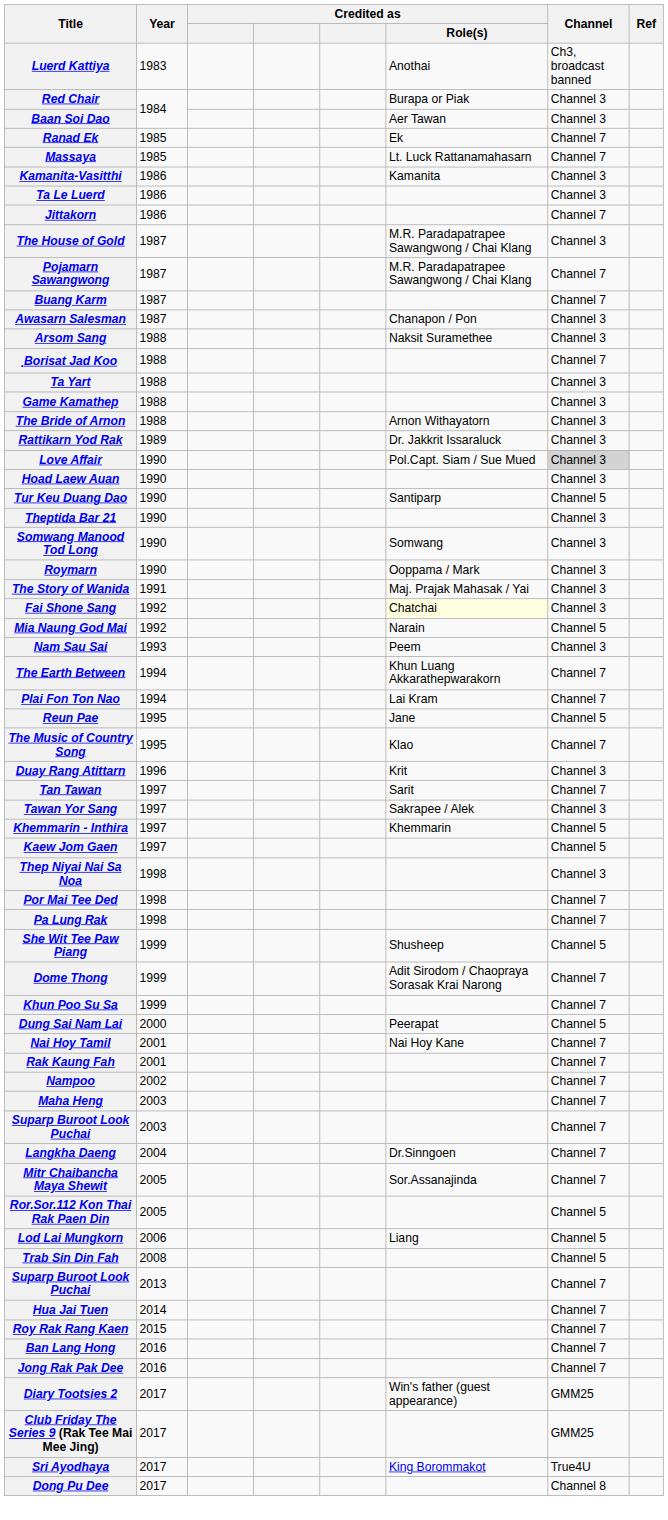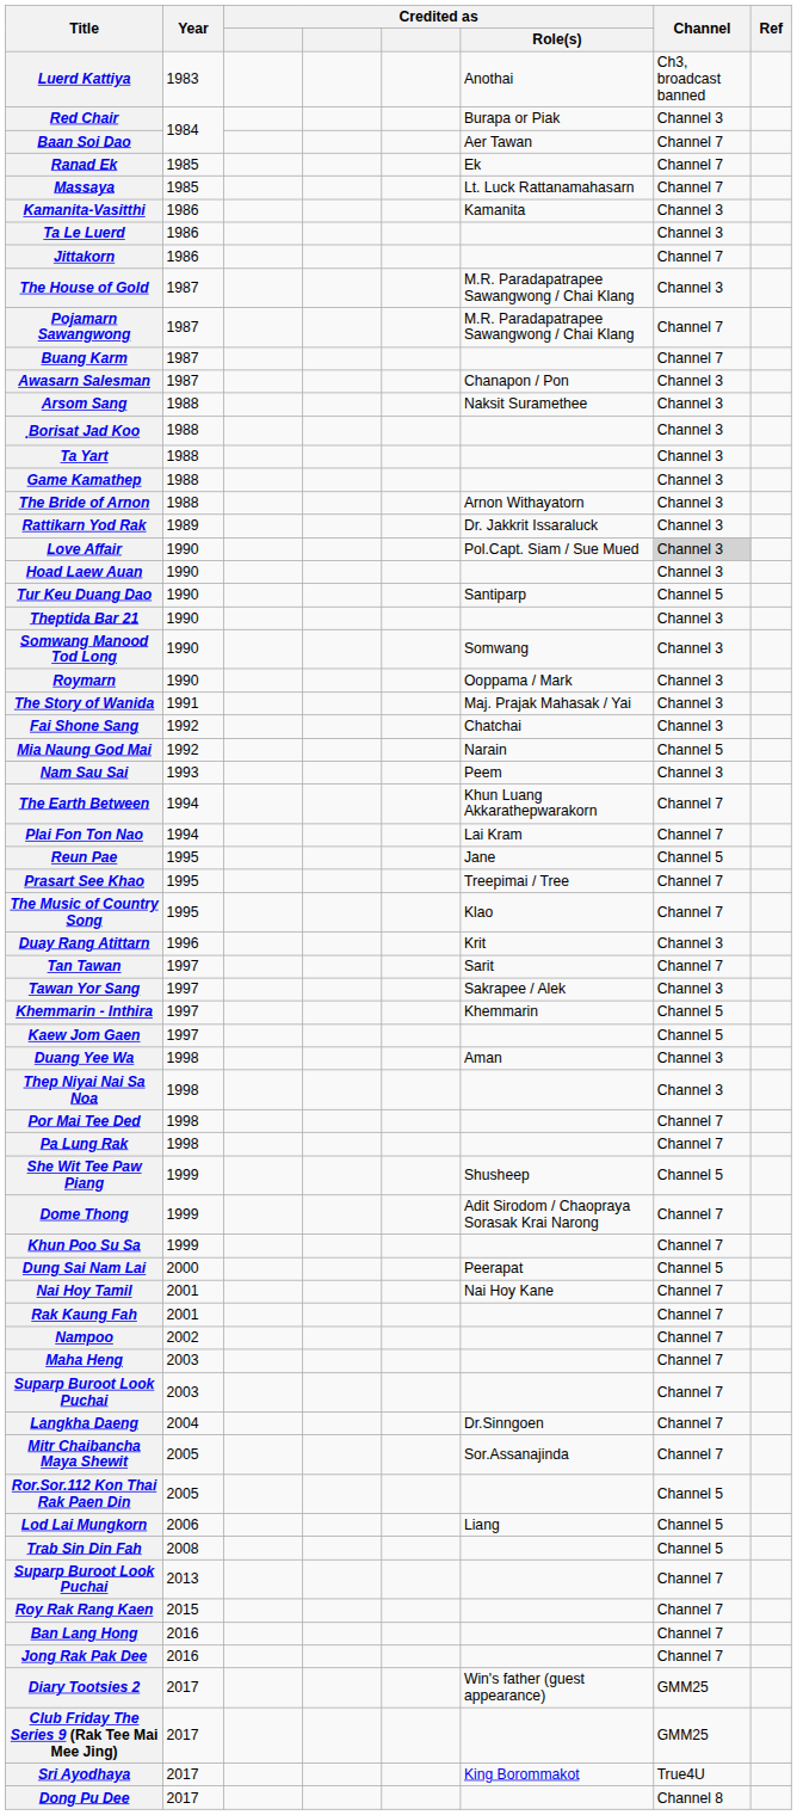Baan Soi Dao | Channel: Channel 3 -> Channel 7
ฺBorisat Jad Koo | Channel: Channel 7 -> Channel 3
Fai Shone Sang | Credited as / Role(s): lightyellow background -> no background
+ row: Prasart See Khao | 1995 | Treepimai / Tree | Channel 7
+ row: Duang Yee Wa | 1998 | Aman | Channel 3
- row: Hua Jai Tuen | 2014 | Channel 7
